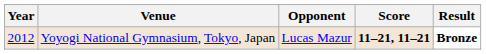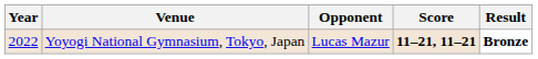Yoyogi National Gymnasium, Tokyo, Japan | Year: 2012 -> 2022
